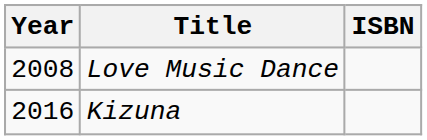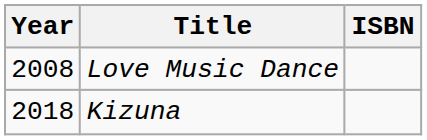Kizuna | Year: 2016 -> 2018
